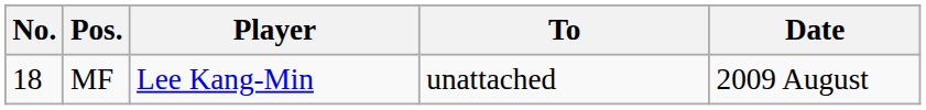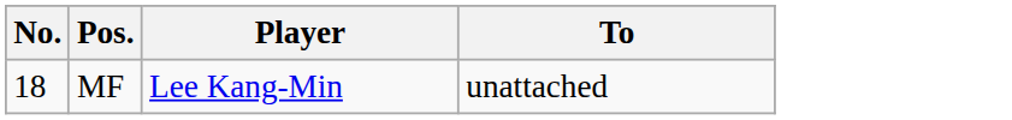- column: Date | 2009 August
